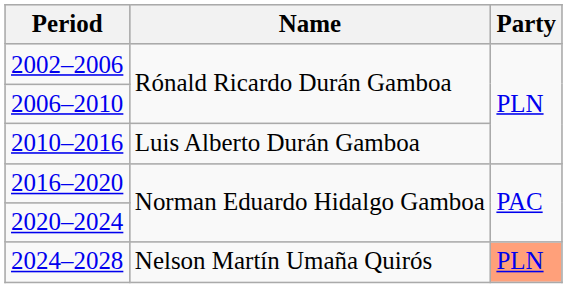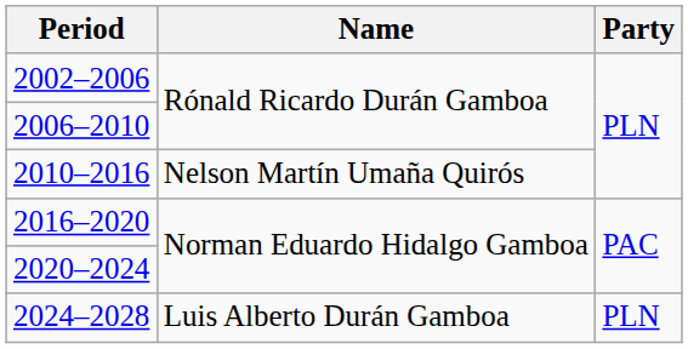2010–2016 | Name: Luis Alberto Durán Gamboa -> Nelson Martín Umaña Quirós
2024–2028 | Name: Nelson Martín Umaña Quirós -> Luis Alberto Durán Gamboa
2024–2028 | Party: lightsalmon background -> no background
